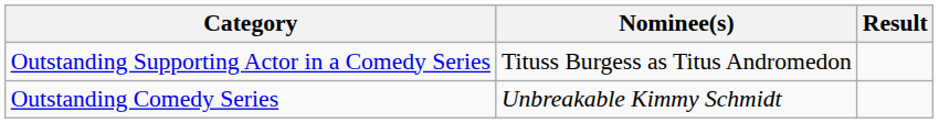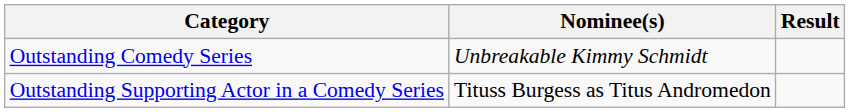rows swapped: Outstanding Comedy Series <-> Outstanding Supporting Actor in a Comedy Series
